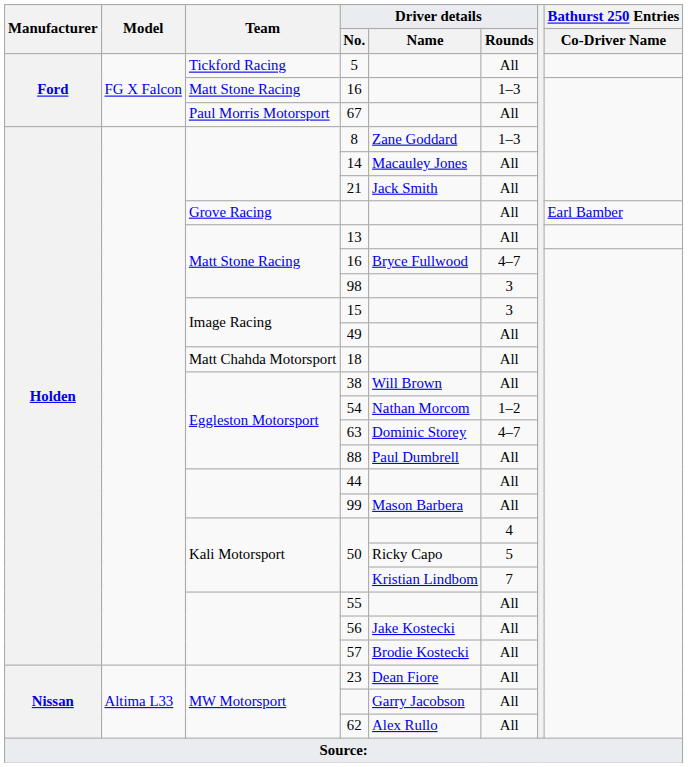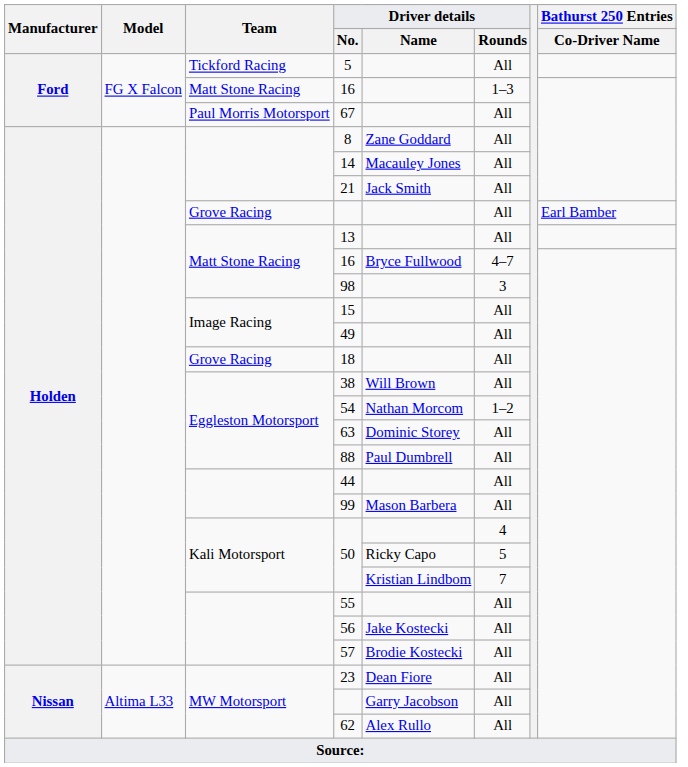8 | Driver details / Rounds: 1–3 -> All
15 | Driver details / Rounds: 3 -> All
18 | Team: Matt Chahda Motorsport -> Grove Racing
63 | Driver details / Rounds: 4–7 -> All
